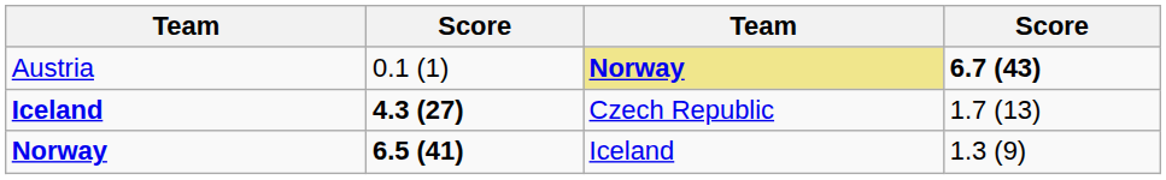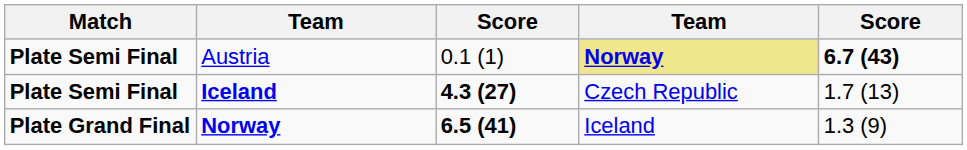+ column: Match | Plate Semi Final | Plate Semi Final | Plate Grand Final
